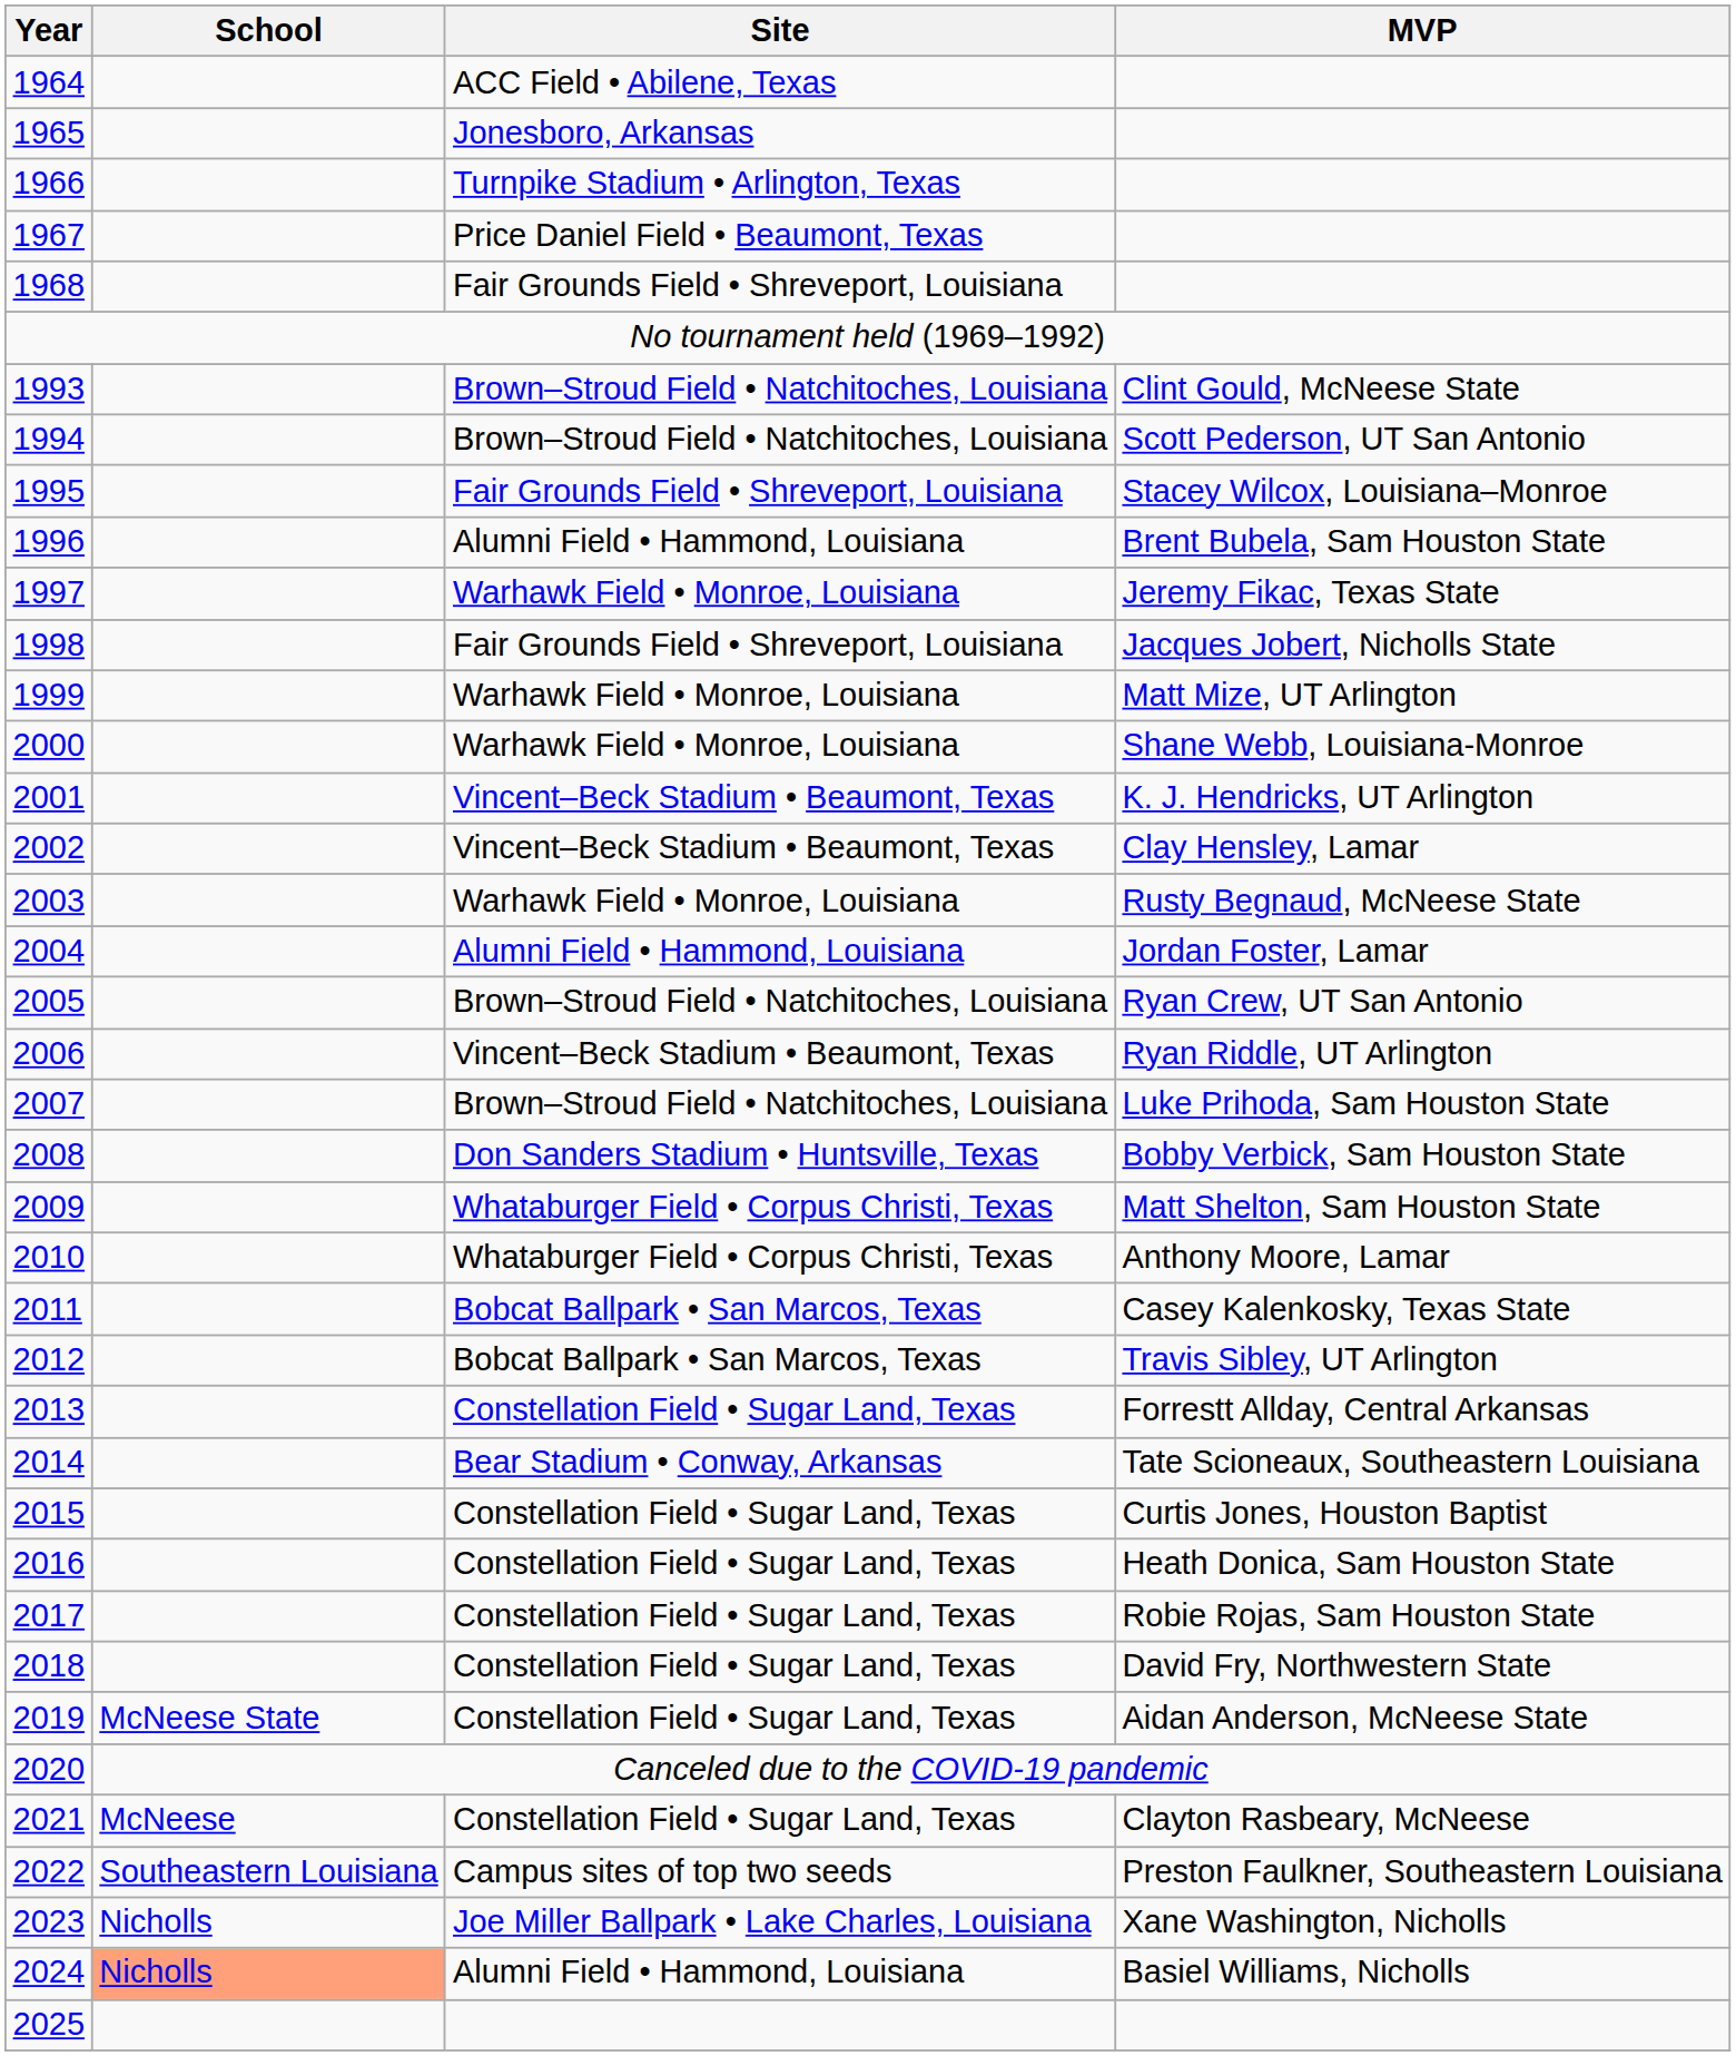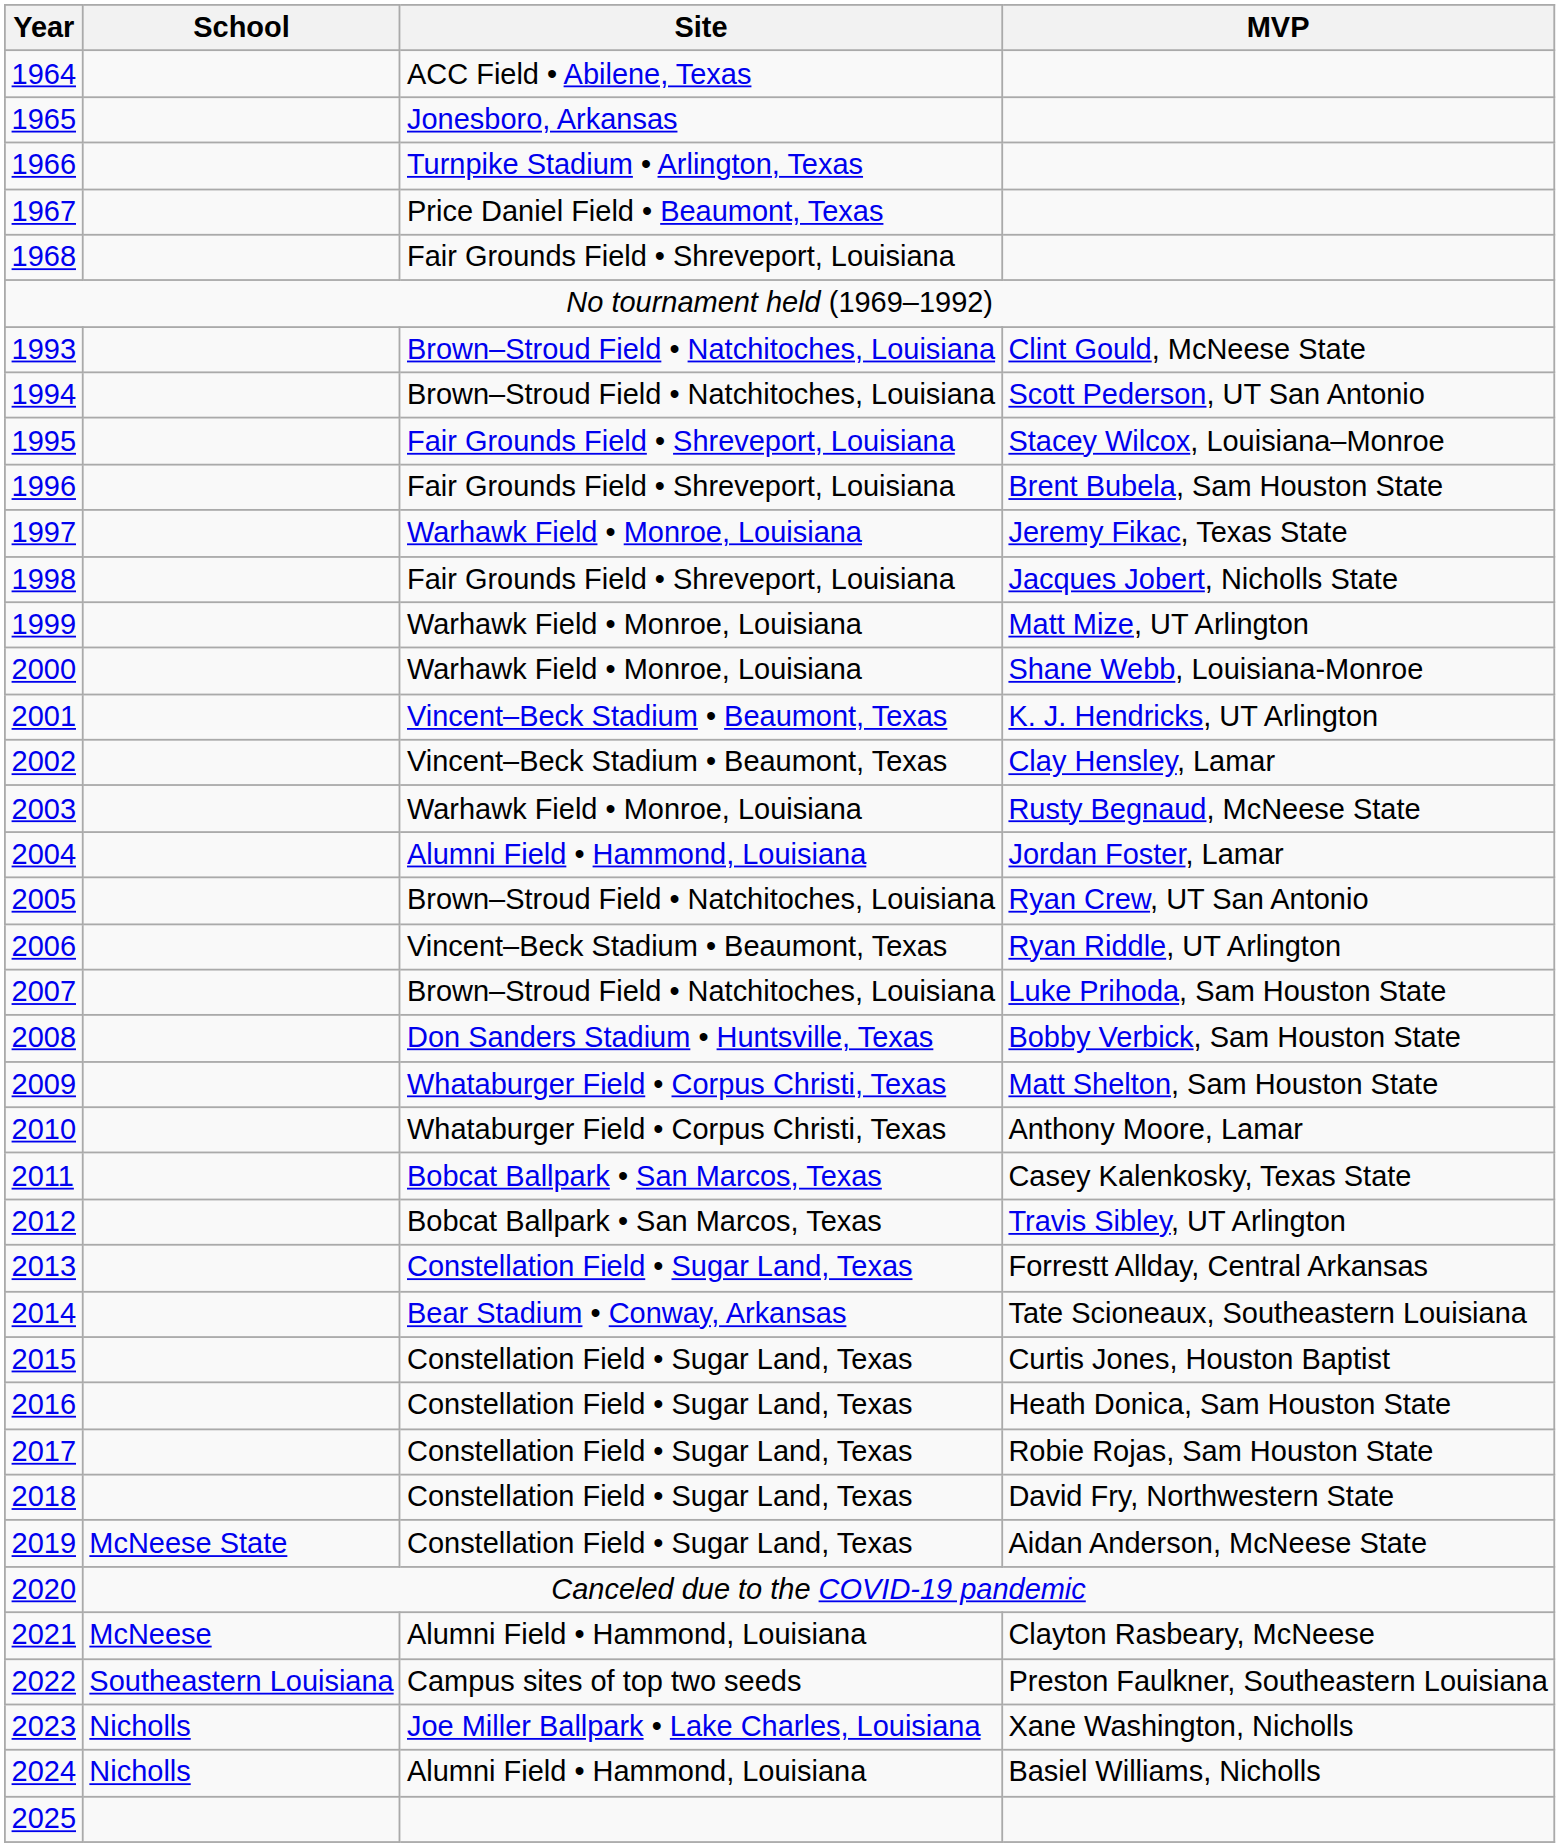1996 | Site: Alumni Field • Hammond, Louisiana -> Fair Grounds Field • Shreveport, Louisiana
2021 | Site: Constellation Field • Sugar Land, Texas -> Alumni Field • Hammond, Louisiana
2024 | School: lightsalmon background -> no background
